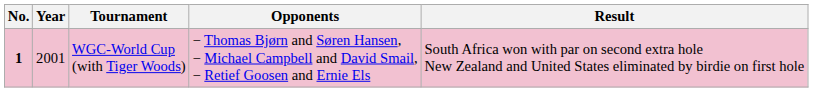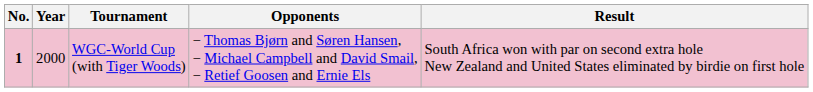WGC-World Cup (with Tiger Woods) | Year: 2001 -> 2000
